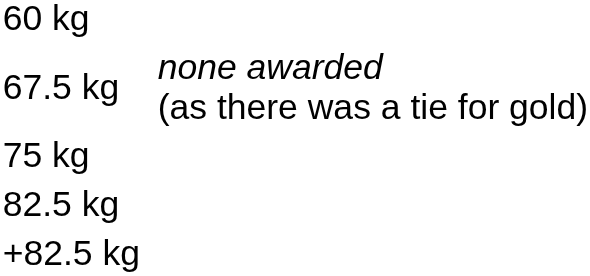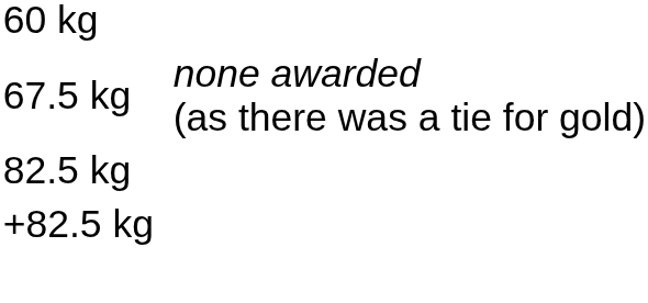- row: 75 kg
